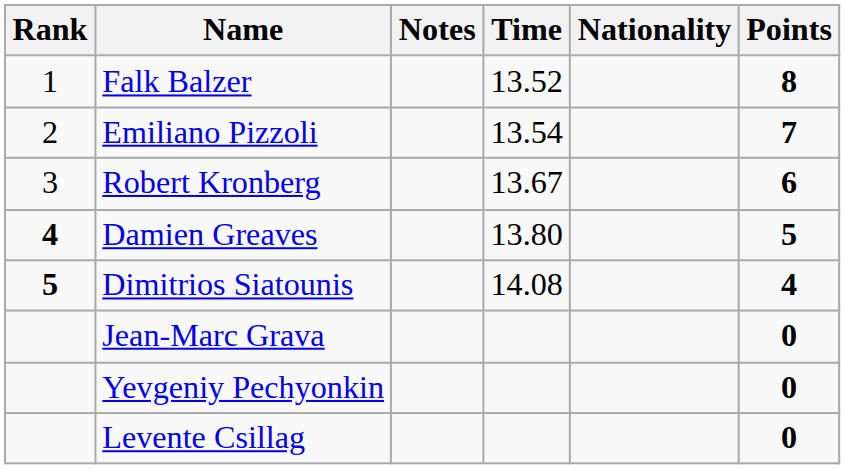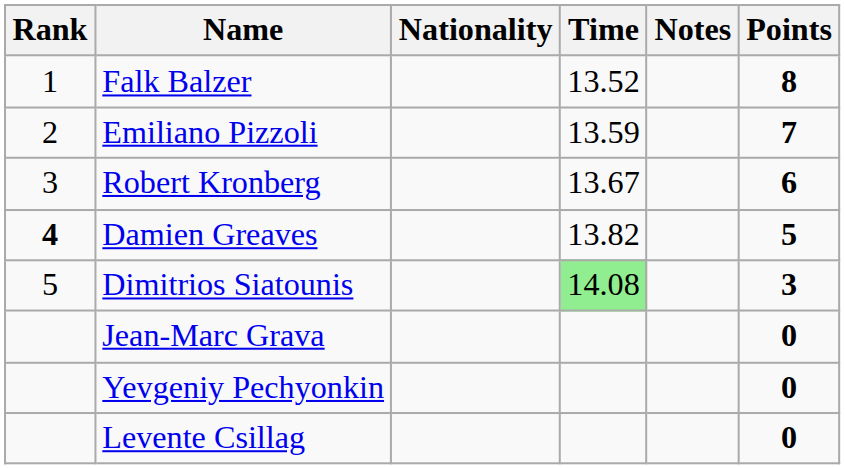columns swapped: Nationality <-> Notes
Emiliano Pizzoli | Time: 13.54 -> 13.59
Damien Greaves | Time: 13.80 -> 13.82
Dimitrios Siatounis | Rank: bold -> normal
Dimitrios Siatounis | Time: no background -> lightgreen background
Dimitrios Siatounis | Points: 4 -> 3
